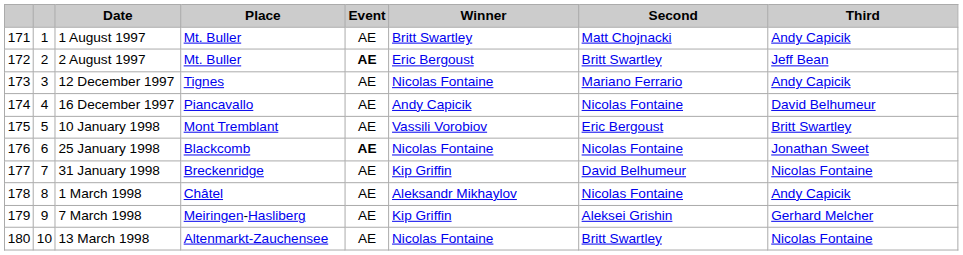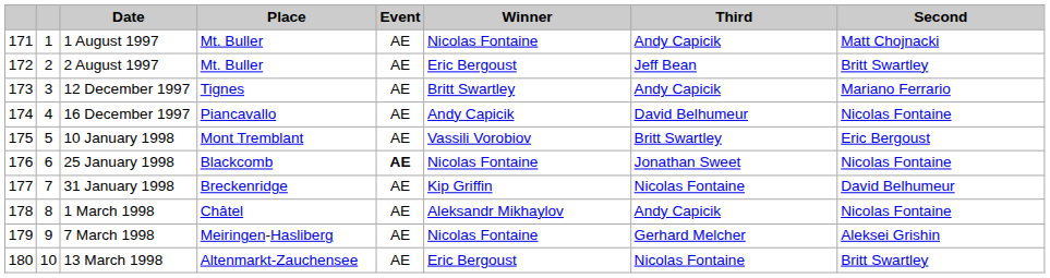columns swapped: Second <-> Third
1 August 1997 | Winner: Britt Swartley -> Nicolas Fontaine
2 August 1997 | Event: bold -> normal
12 December 1997 | Winner: Nicolas Fontaine -> Britt Swartley
7 March 1998 | Winner: Kip Griffin -> Nicolas Fontaine
13 March 1998 | Winner: Nicolas Fontaine -> Eric Bergoust
